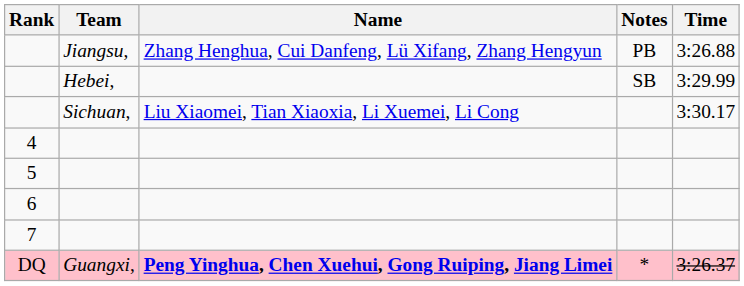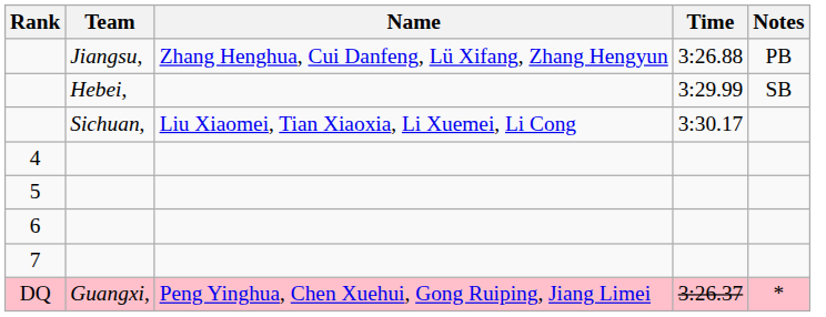columns swapped: Time <-> Notes
DQ | Name: bold -> normal
